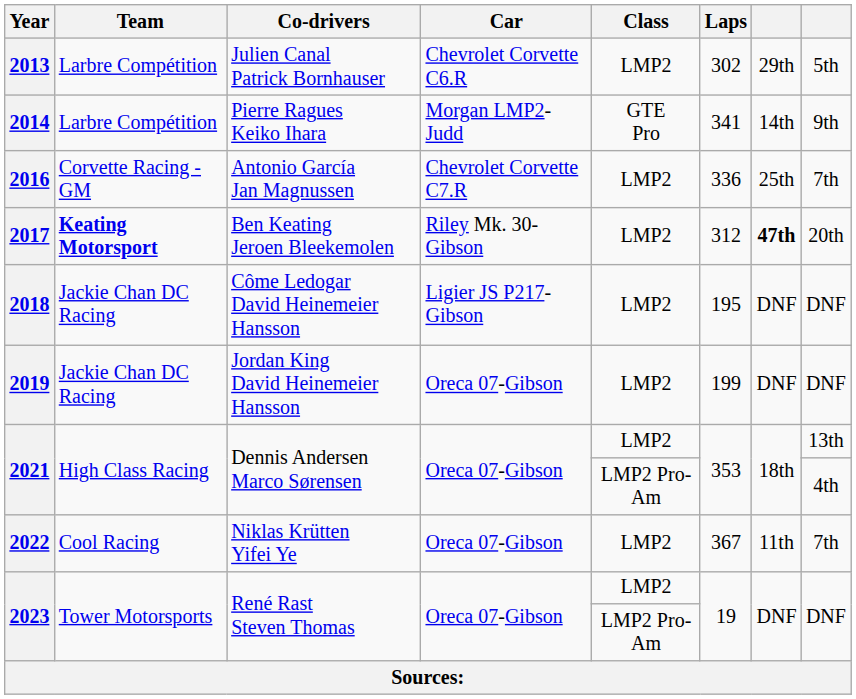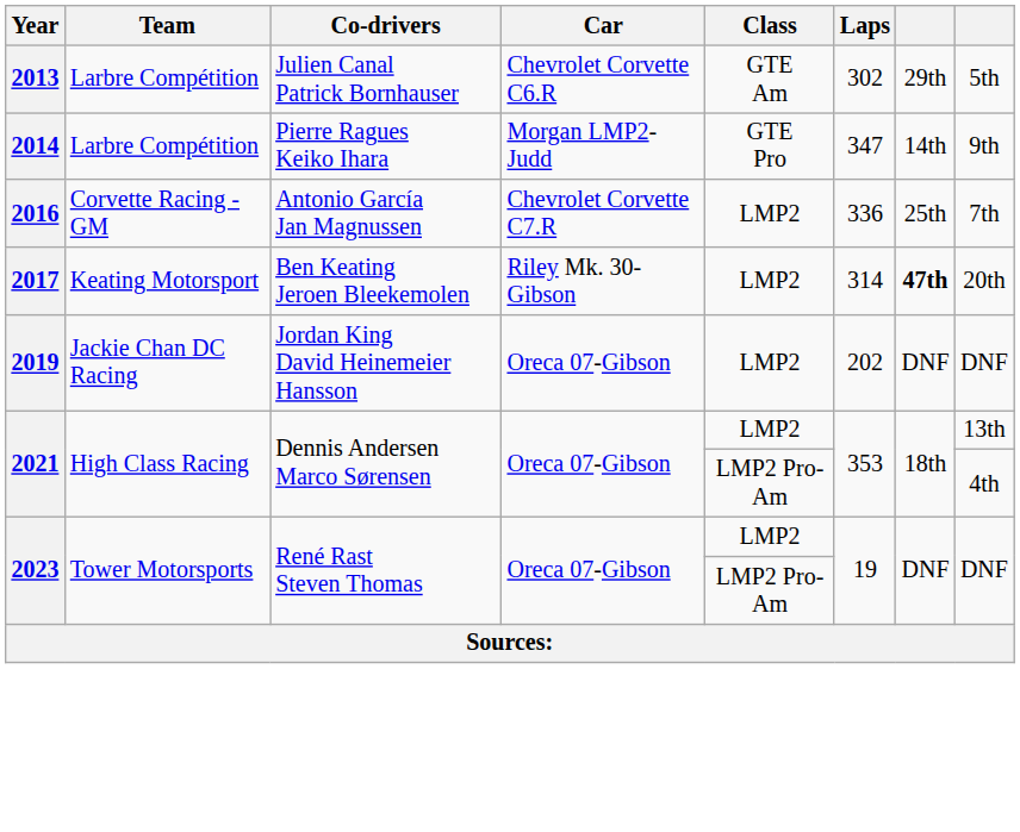2013 | Class: LMP2 -> GTE Am
2014 | Laps: 341 -> 347
2017 | Team: bold -> normal
2017 | Laps: 312 -> 314
- row: 2018 | Jackie Chan DC Racing | Côme Ledogar David Heinemeier Hansson | Ligier JS P217-Gibson | LMP2 | 195 | DNF | DNF
2019 | Laps: 199 -> 202
- row: 2022 | Cool Racing | Niklas Krütten Yifei Ye | Oreca 07-Gibson | LMP2 | 367 | 11th | 7th
